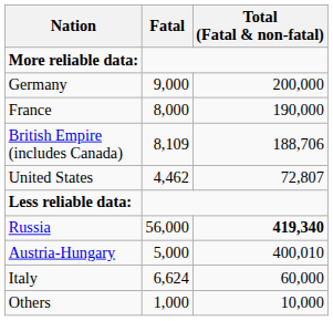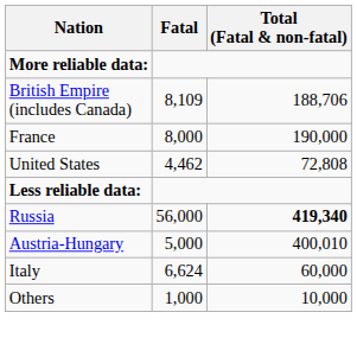- row: Germany | 9,000 | 200,000
rows swapped: France <-> British Empire (includes Canada)
United States | Total (Fatal & non-fatal): 72,807 -> 72,808
